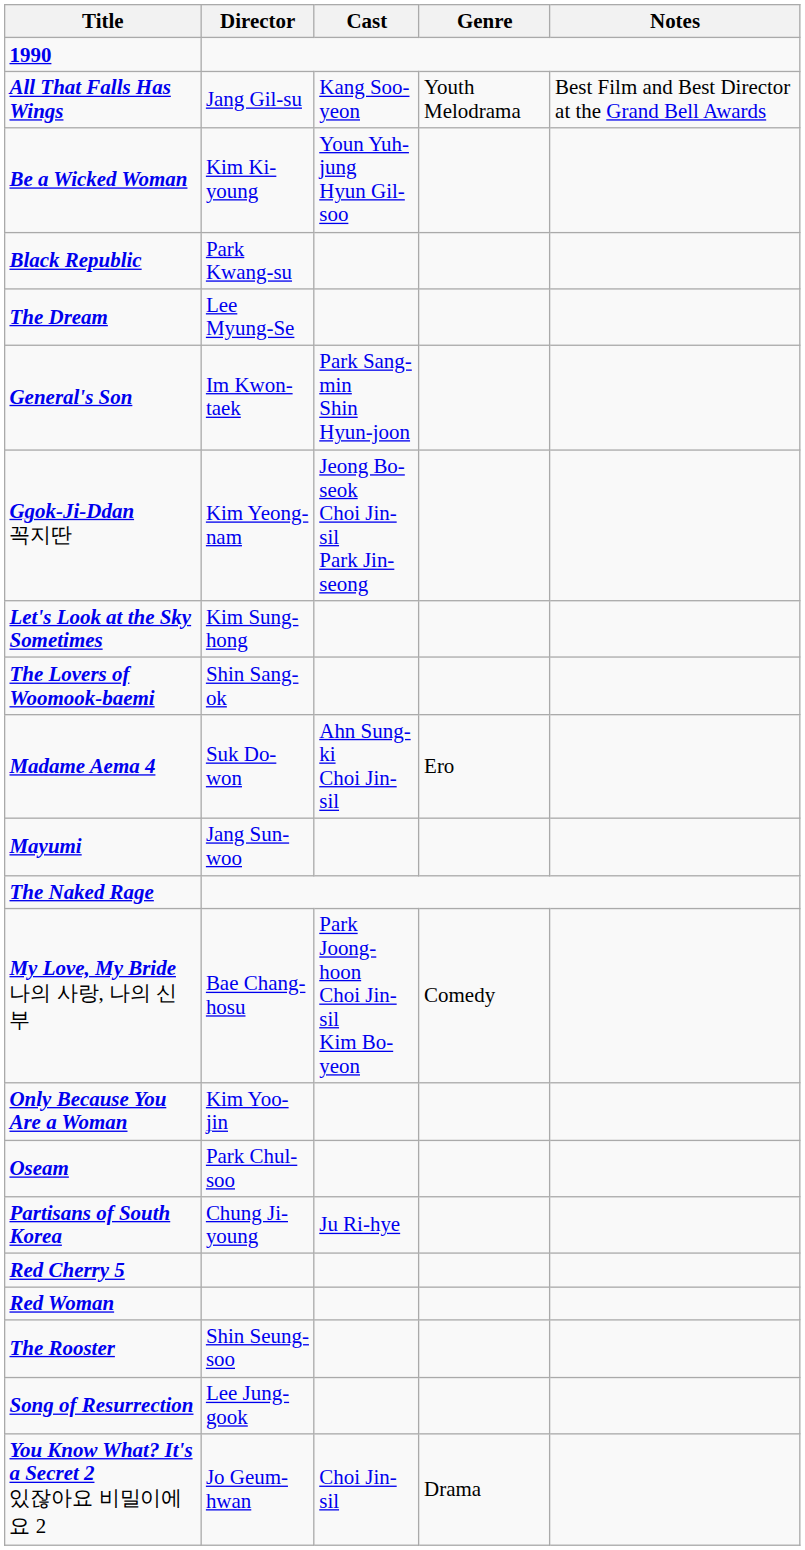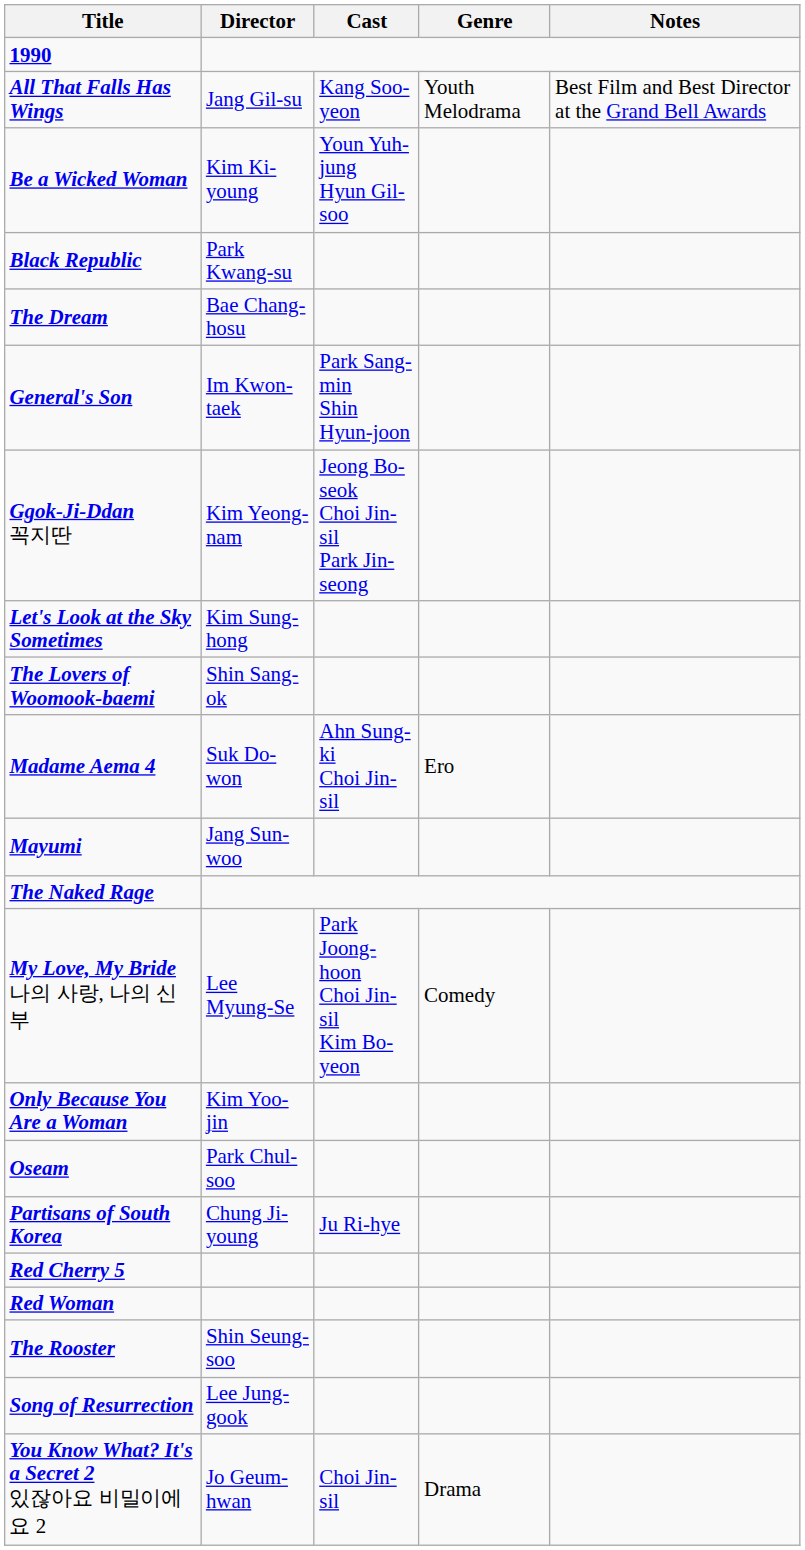The Dream | Director: Lee Myung-Se -> Bae Chang-hosu
My Love, My Bride 나의 사랑, 나의 신부 | Director: Bae Chang-hosu -> Lee Myung-Se
